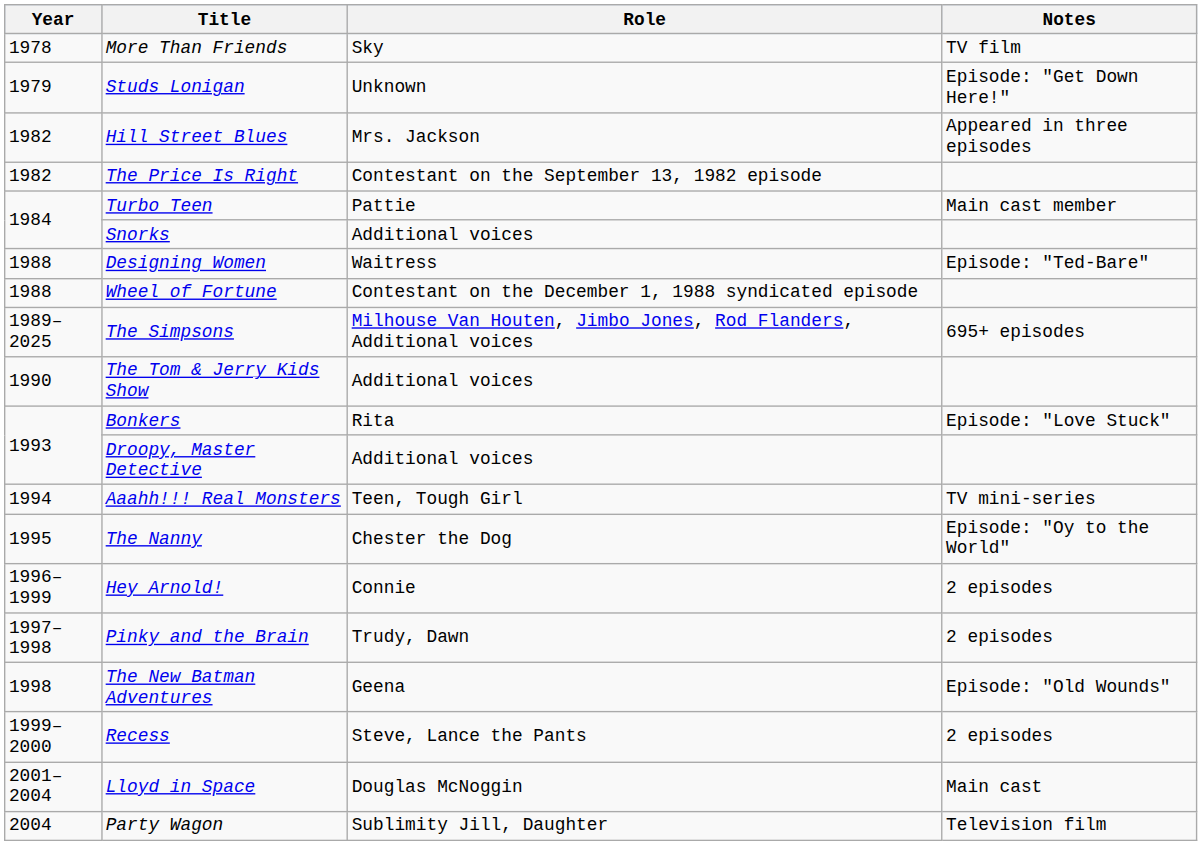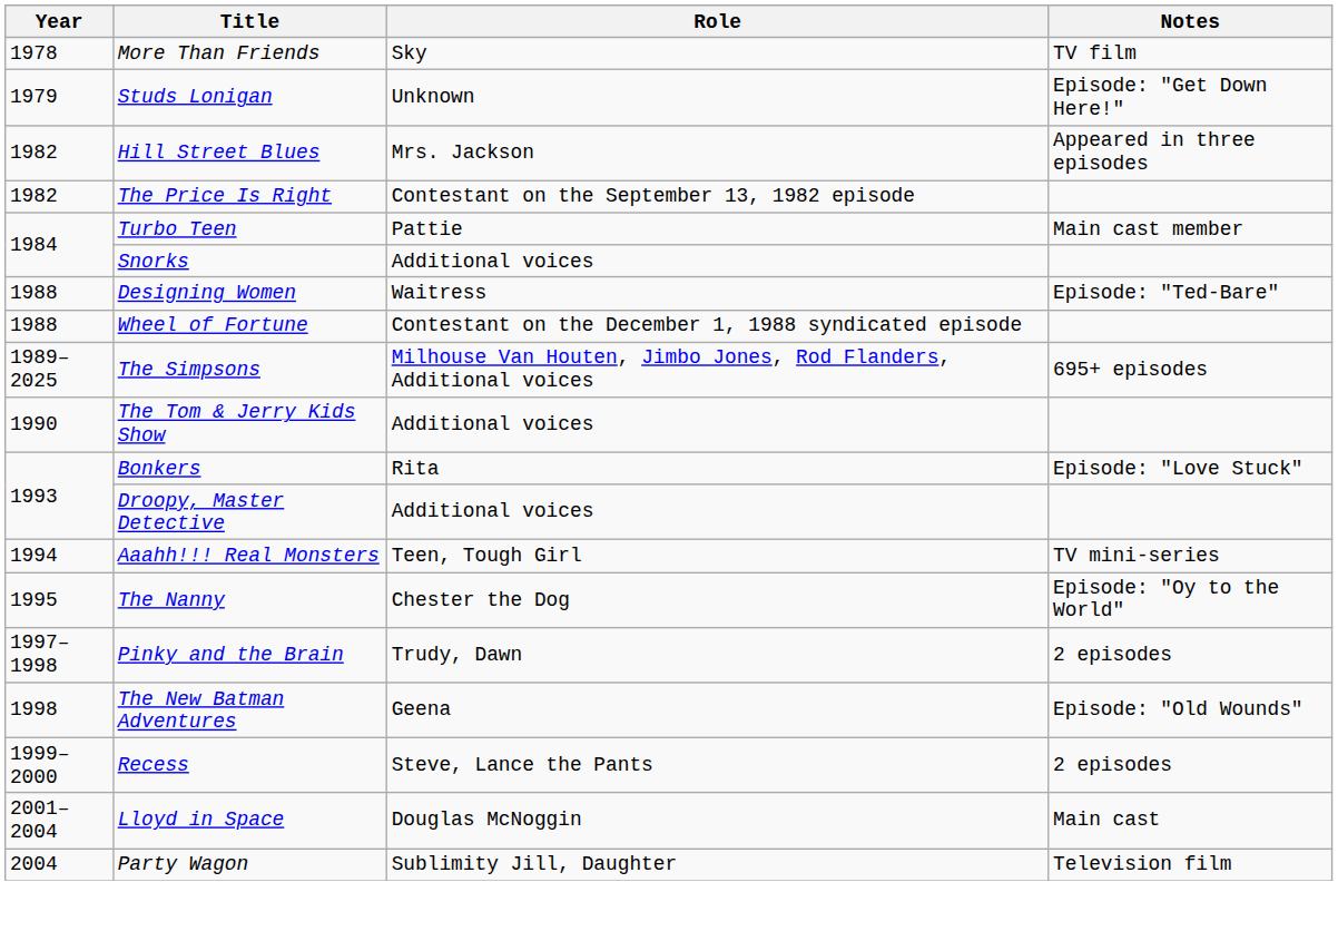- row: 1996–1999 | Hey Arnold! | Connie | 2 episodes
